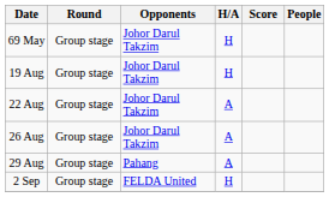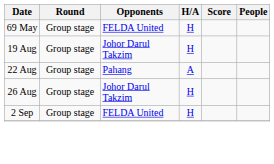69 May | Opponents: Johor Darul Takzim -> FELDA United
22 Aug | Opponents: Johor Darul Takzim -> Pahang
26 Aug | H/A: A -> H
- row: 29 Aug | Group stage | Pahang | A
